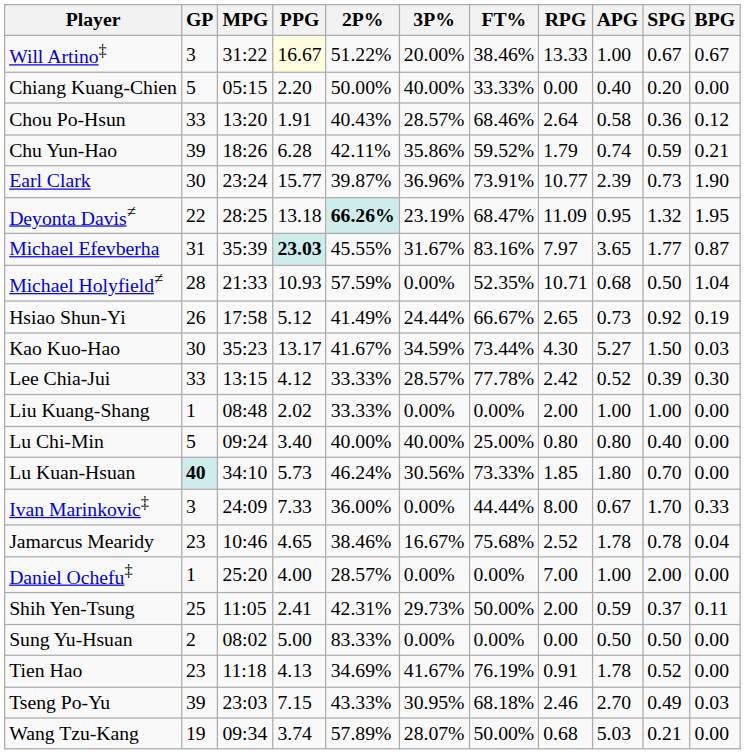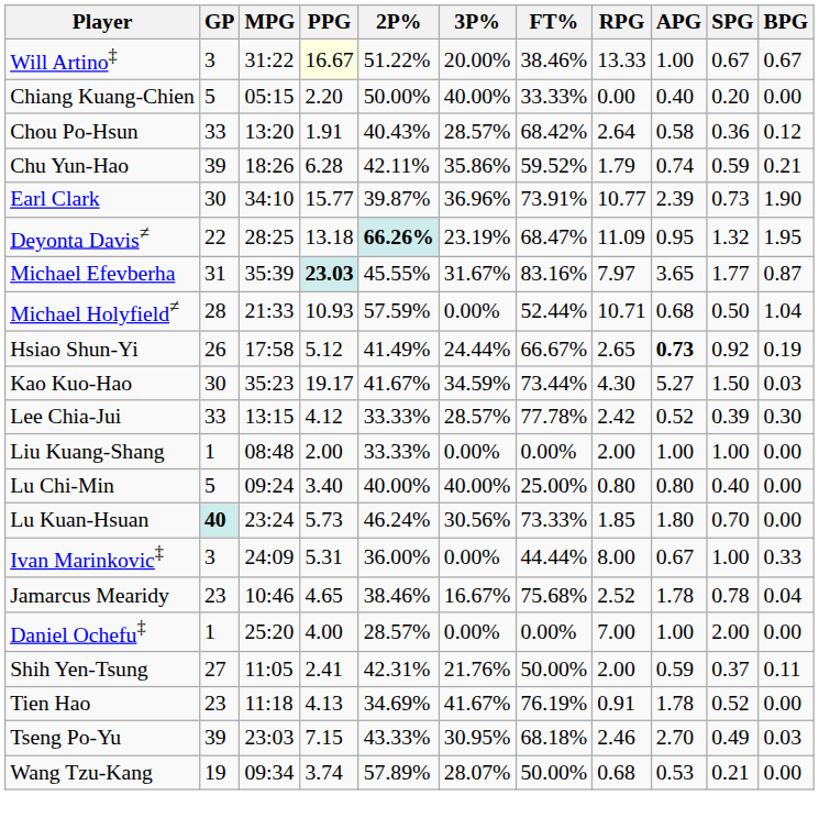Chou Po-Hsun | FT%: 68.46% -> 68.42%
Earl Clark | MPG: 23:24 -> 34:10
Michael Holyfield≠ | FT%: 52.35% -> 52.44%
Hsiao Shun-Yi | APG: normal -> bold
Kao Kuo-Hao | PPG: 13.17 -> 19.17
Liu Kuang-Shang | PPG: 2.02 -> 2.00
Lu Kuan-Hsuan | MPG: 34:10 -> 23:24
Ivan Marinkovic‡ | PPG: 7.33 -> 5.31
Ivan Marinkovic‡ | SPG: 1.70 -> 1.00
Shih Yen-Tsung | GP: 25 -> 27
Shih Yen-Tsung | 3P%: 29.73% -> 21.76%
- row: Sung Yu-Hsuan | 2 | 08:02 | 5.00 | 83.33% | 0.00% | 0.00% | 0.00 | 0.50 | 0.50 | 0.00
Wang Tzu-Kang | APG: 5.03 -> 0.53
